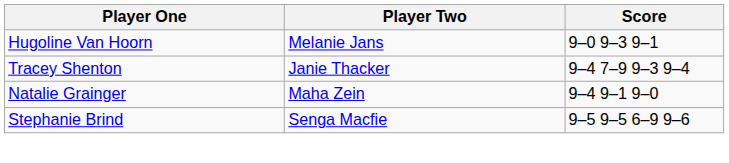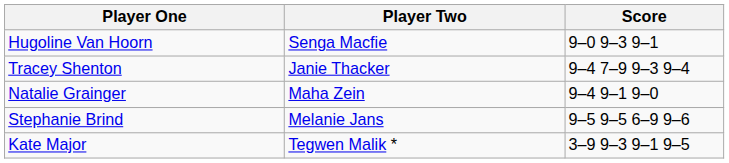Hugoline Van Hoorn | Player Two: Melanie Jans -> Senga Macfie
Stephanie Brind | Player Two: Senga Macfie -> Melanie Jans
+ row: Kate Major | Tegwen Malik * | 3–9 9–3 9–1 9–5
